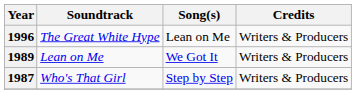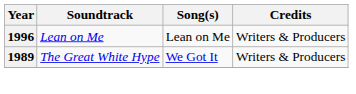1996 | Soundtrack: The Great White Hype -> Lean on Me
1989 | Soundtrack: Lean on Me -> The Great White Hype
- row: 1987 | Who's That Girl | Step by Step | Writers & Producers
